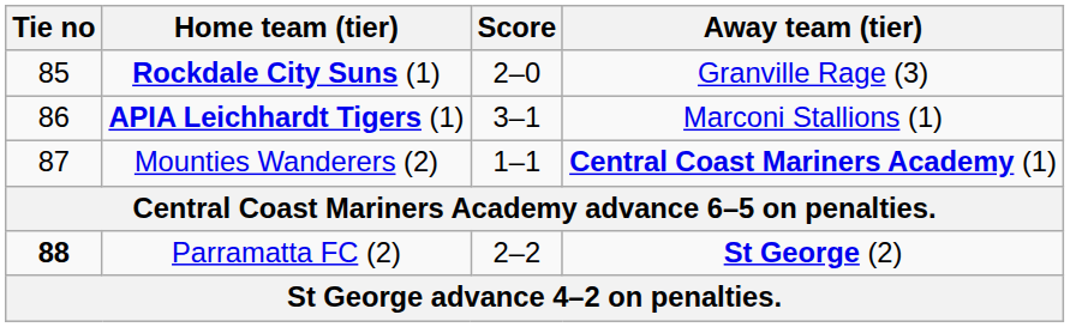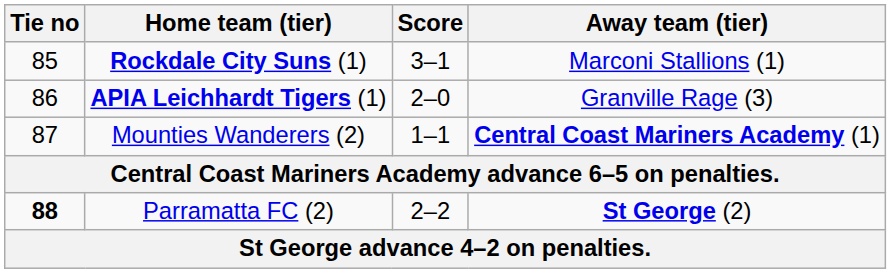Rockdale City Suns (1) | Score: 2–0 -> 3–1
Rockdale City Suns (1) | Away team (tier): Granville Rage (3) -> Marconi Stallions (1)
APIA Leichhardt Tigers (1) | Score: 3–1 -> 2–0
APIA Leichhardt Tigers (1) | Away team (tier): Marconi Stallions (1) -> Granville Rage (3)
